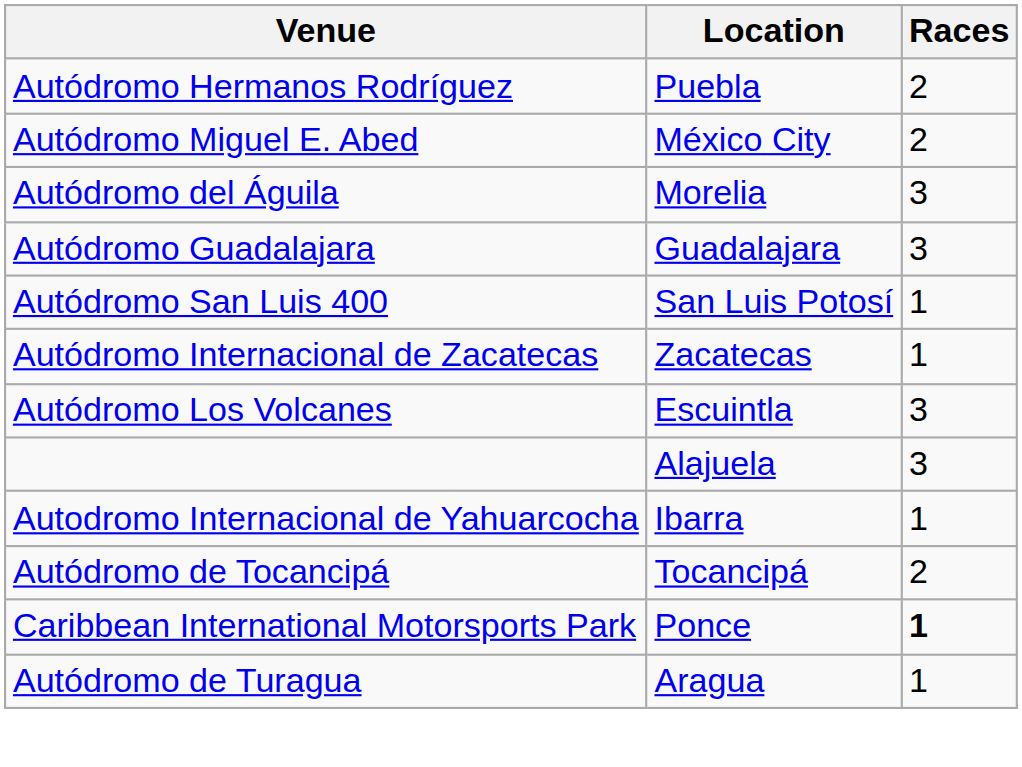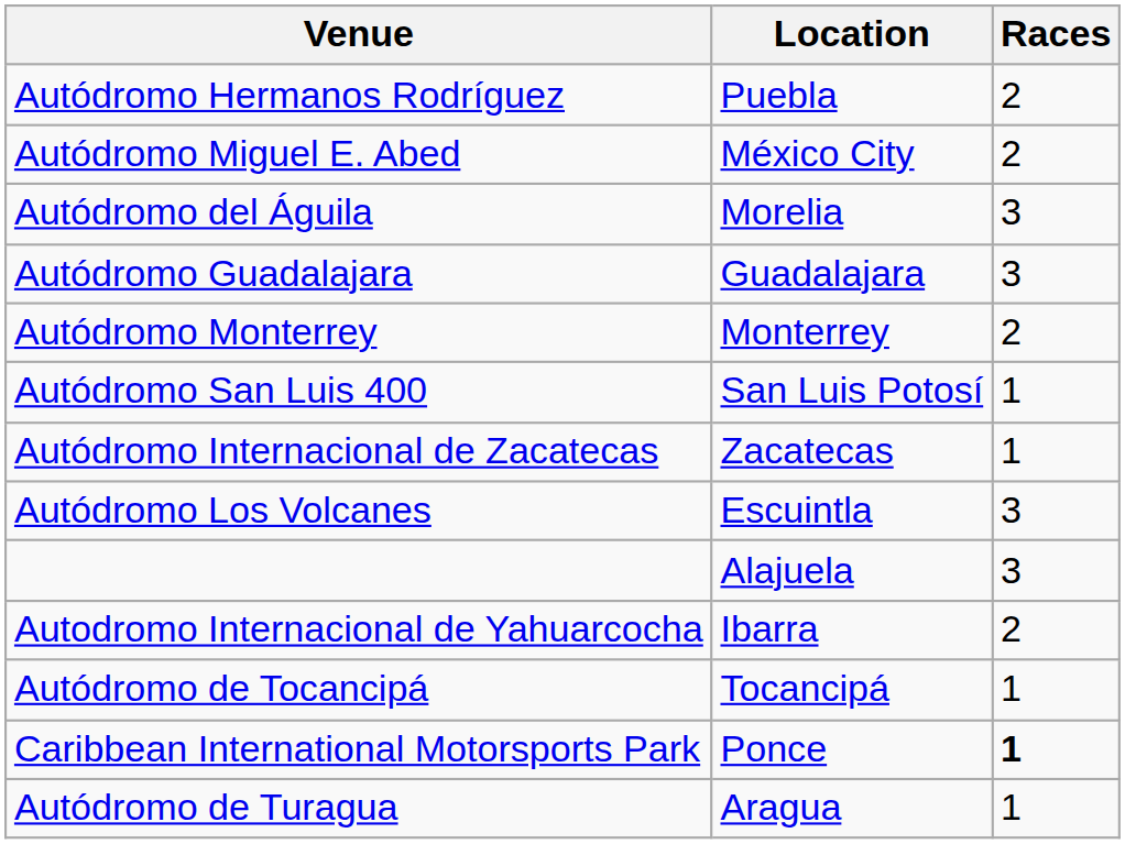+ row: Autódromo Monterrey | Monterrey | 2
Autodromo Internacional de Yahuarcocha | Races: 1 -> 2
Autódromo de Tocancipá | Races: 2 -> 1
